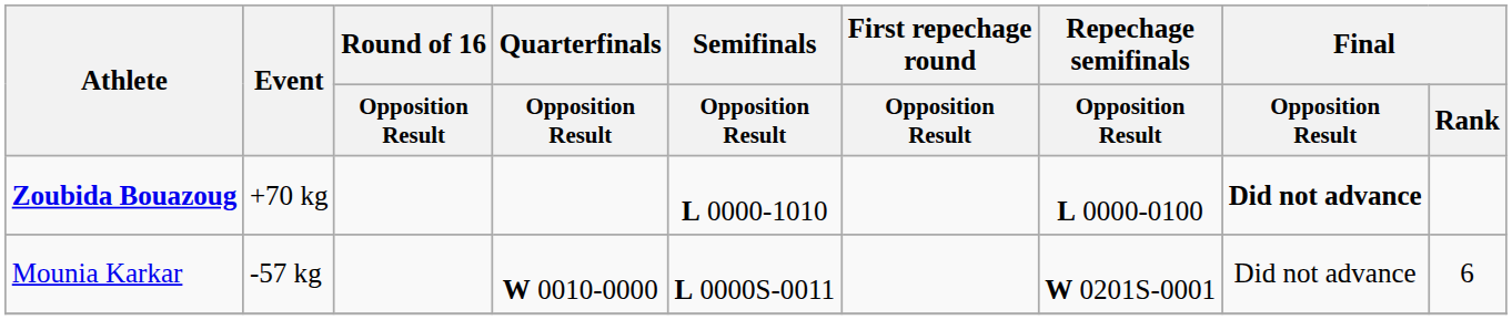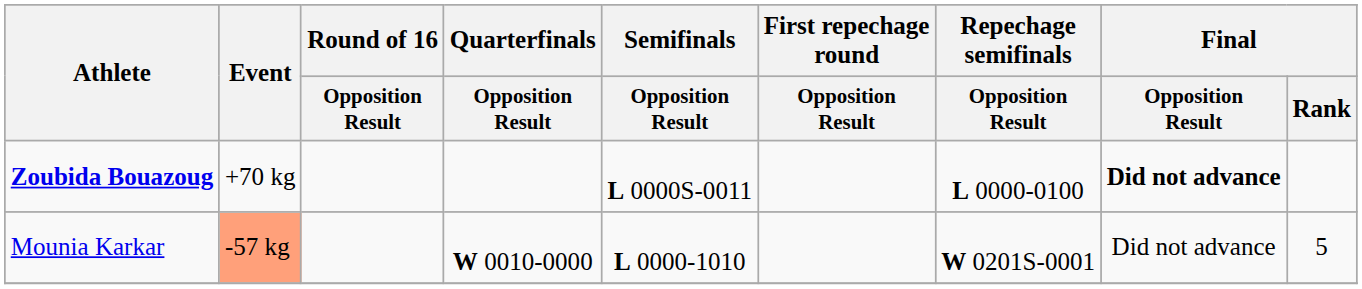Zoubida Bouazoug | Semifinals / Opposition Result: L 0000-1010 -> L 0000S-0011
Mounia Karkar | Event: no background -> lightsalmon background
Mounia Karkar | Semifinals / Opposition Result: L 0000S-0011 -> L 0000-1010
Mounia Karkar | Final / Rank: 6 -> 5
